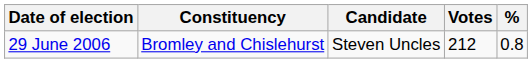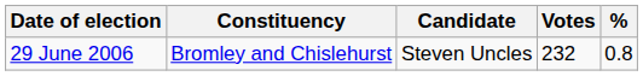29 June 2006 | Votes: 212 -> 232
